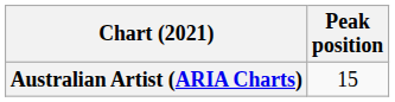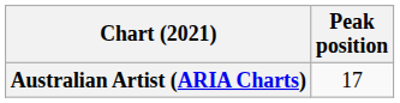Australian Artist (ARIA Charts) | Peak position: 15 -> 17
